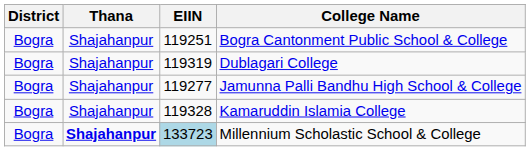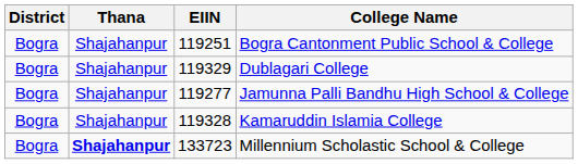Dublagari College | EIIN: 119319 -> 119329
Millennium Scholastic School & College | EIIN: lightblue background -> no background
